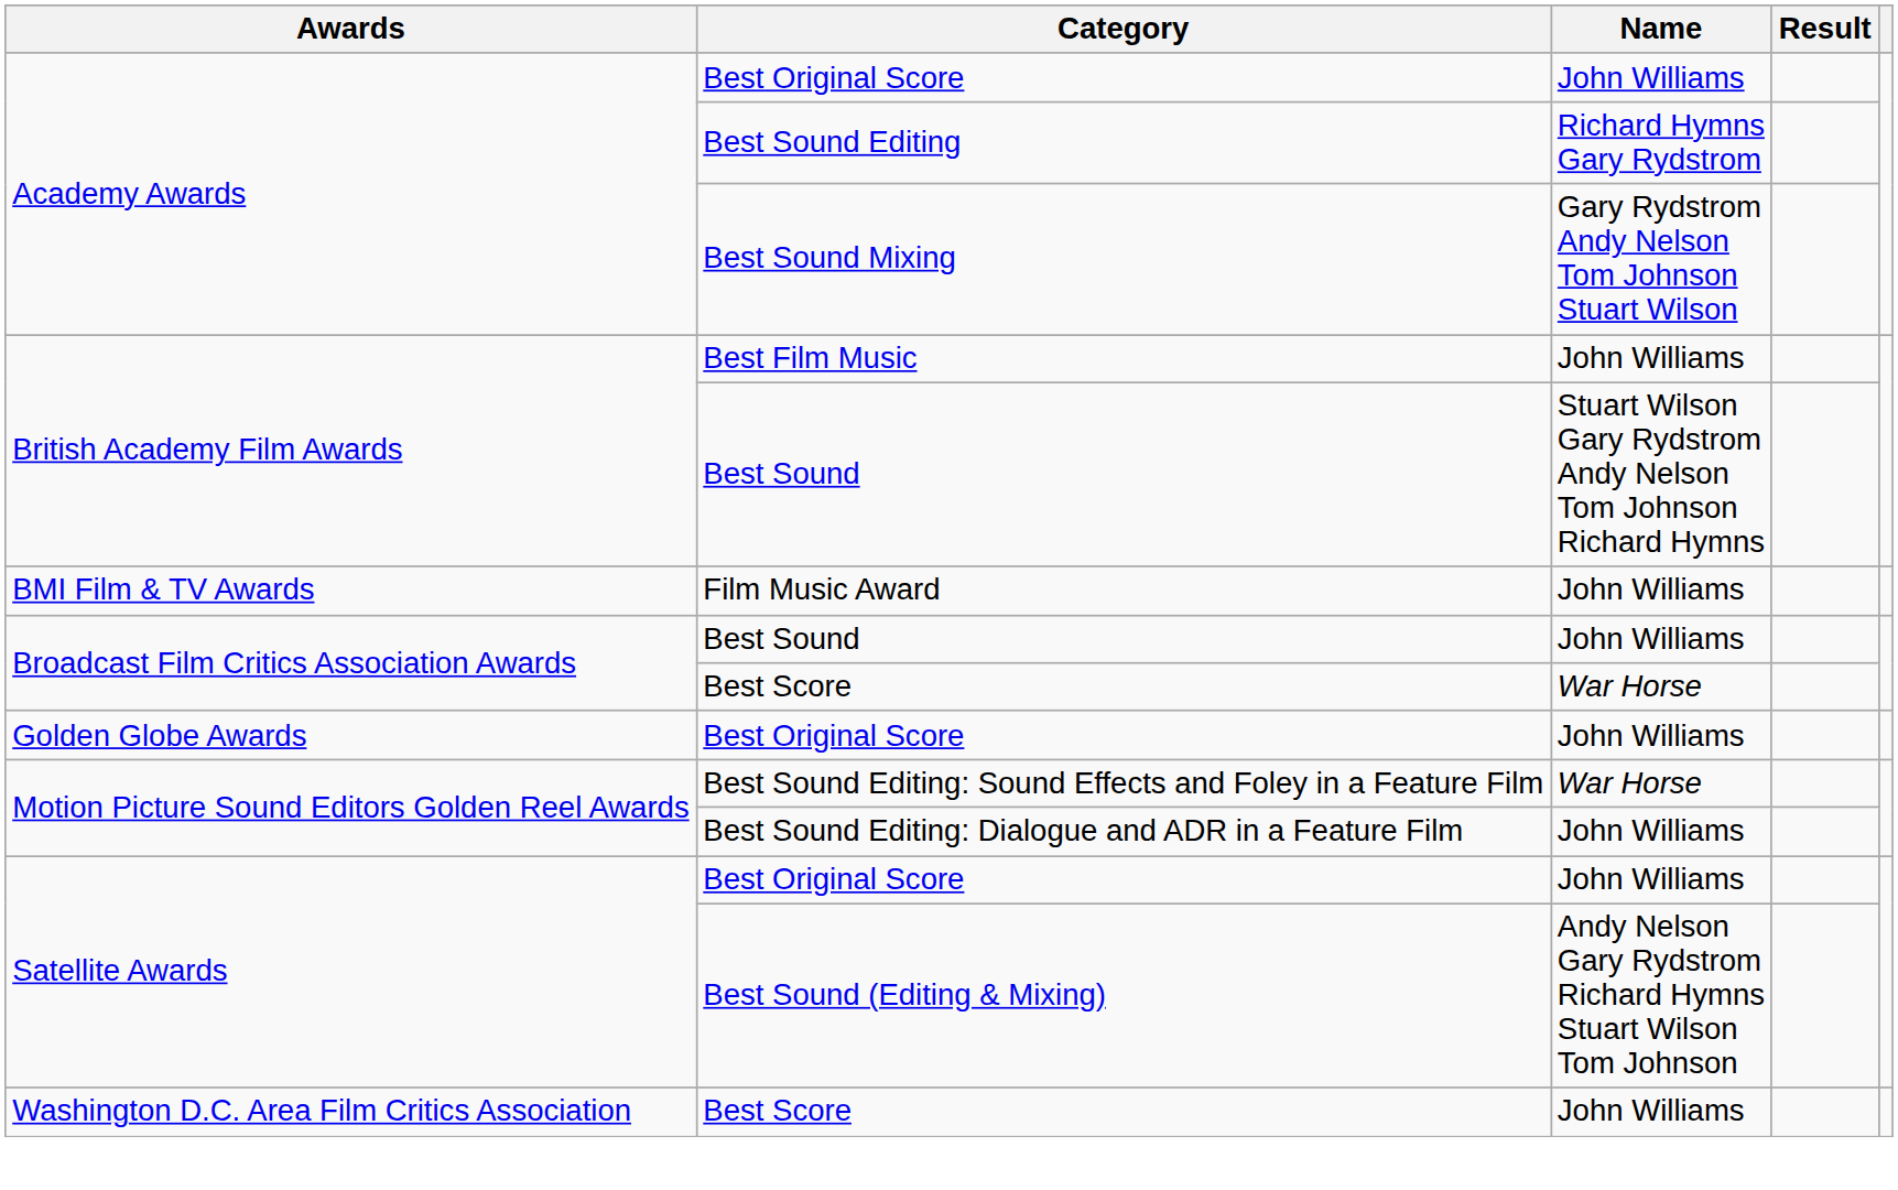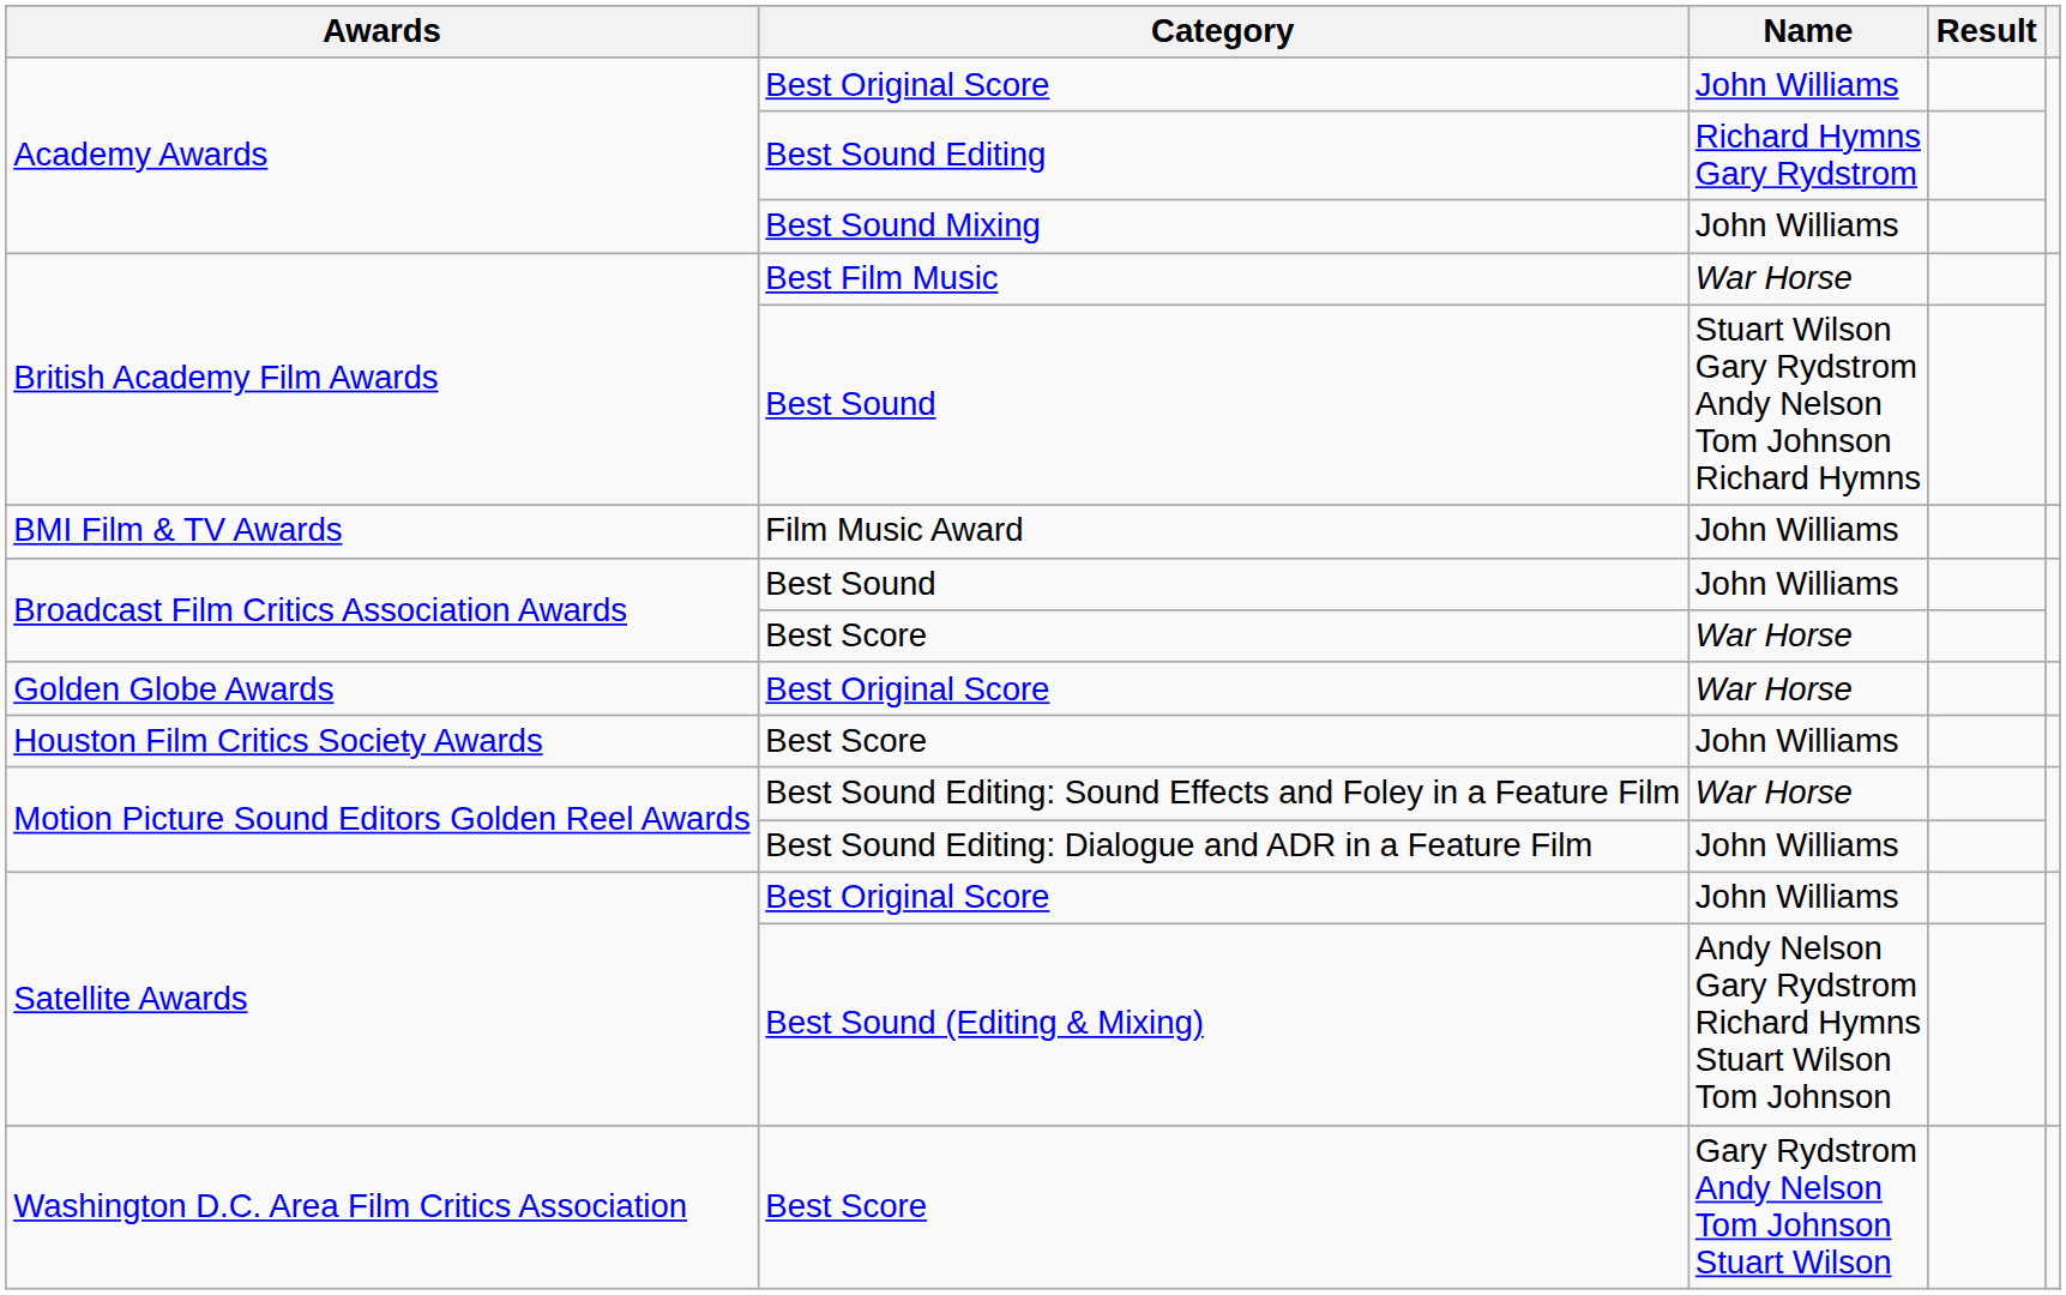Best Sound Mixing | Name: Gary Rydstrom Andy Nelson Tom Johnson Stuart Wilson -> John Williams
Best Film Music | Name: John Williams -> War Horse
Golden Globe Awards / Best Original Score | Name: John Williams -> War Horse
+ row: Houston Film Critics Society Awards | Best Score | John Williams
Washington D.C. Area Film Critics Association / Best Score | Name: John Williams -> Gary Rydstrom Andy Nelson Tom Johnson Stuart Wilson
